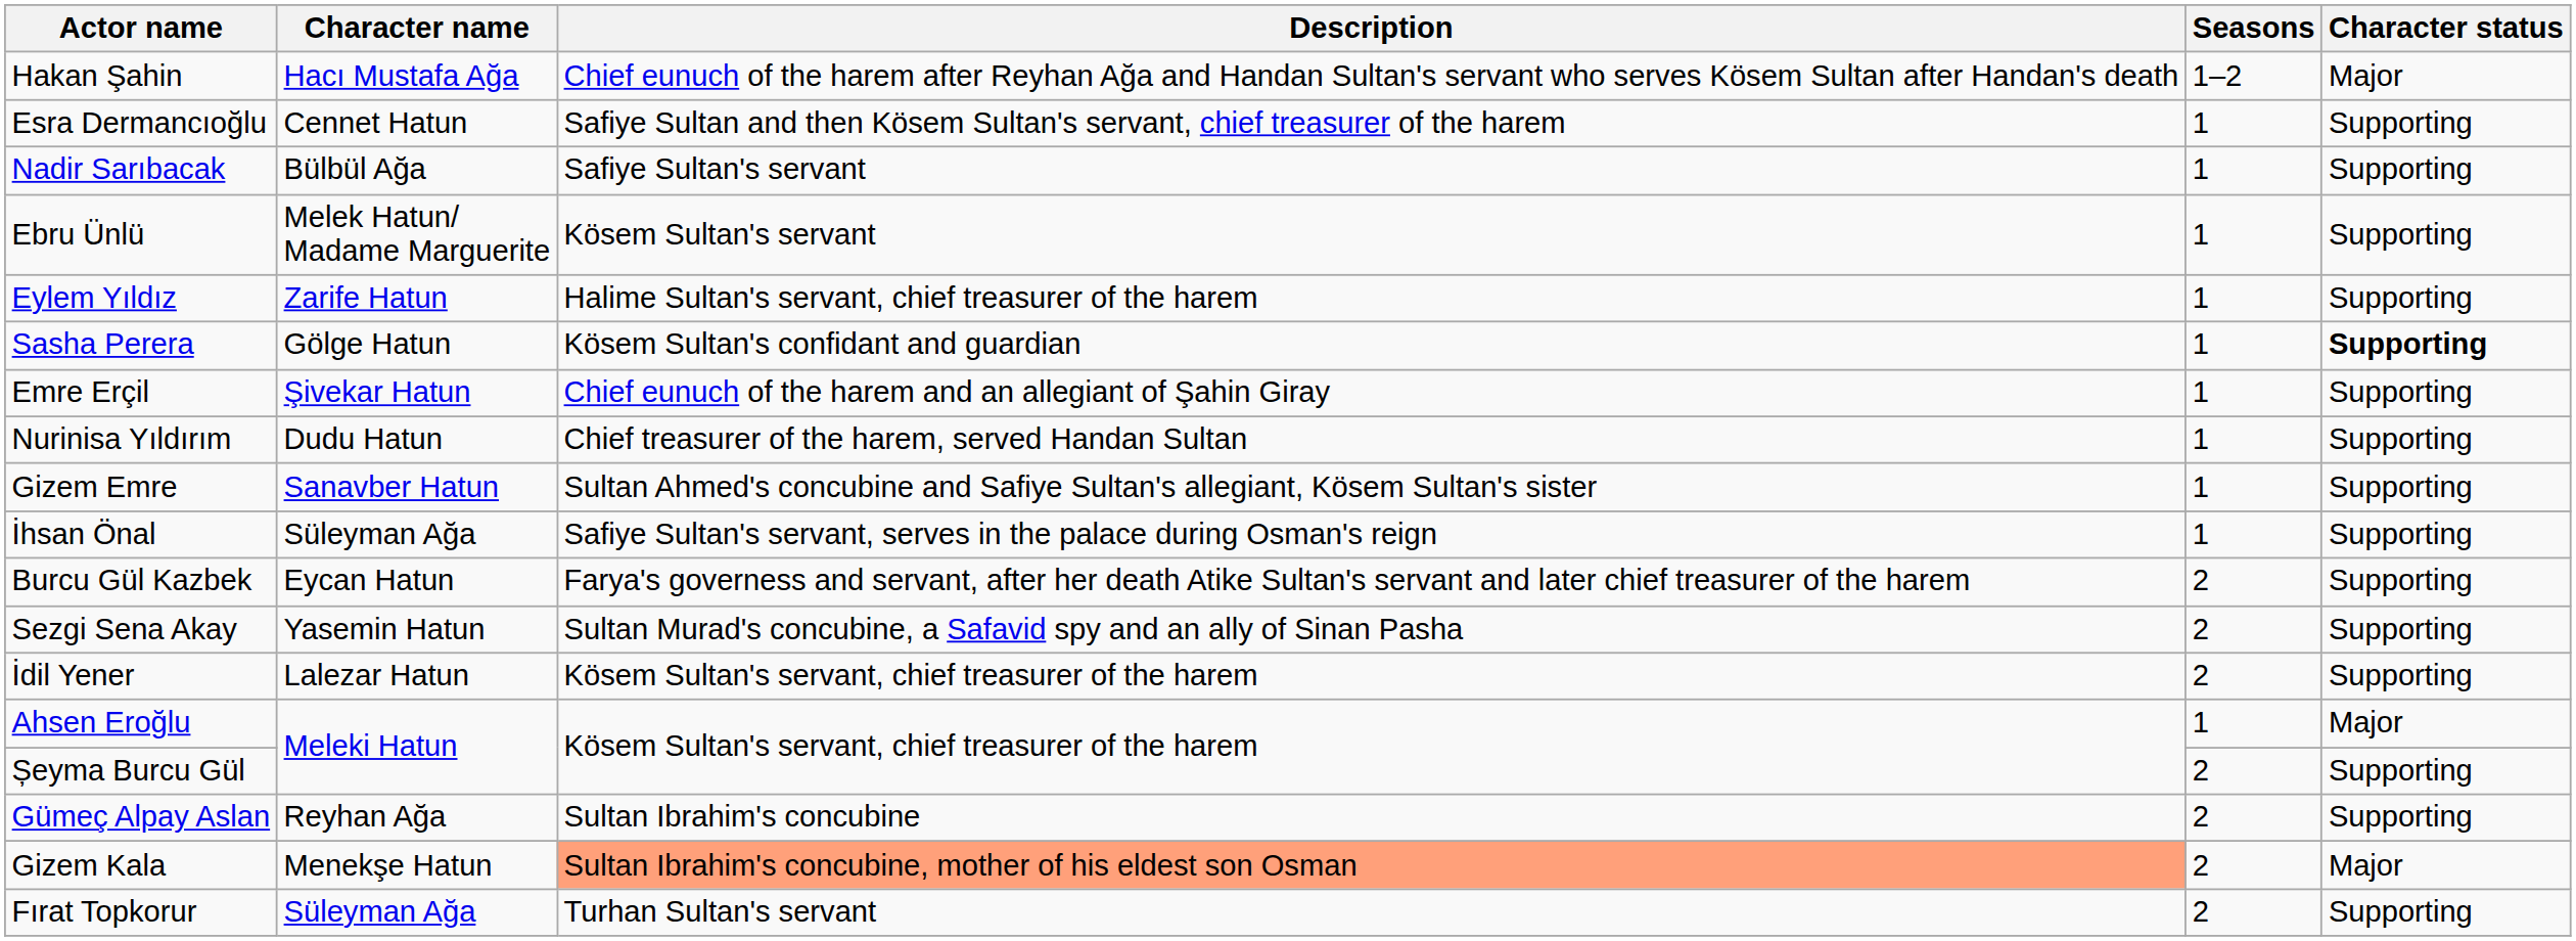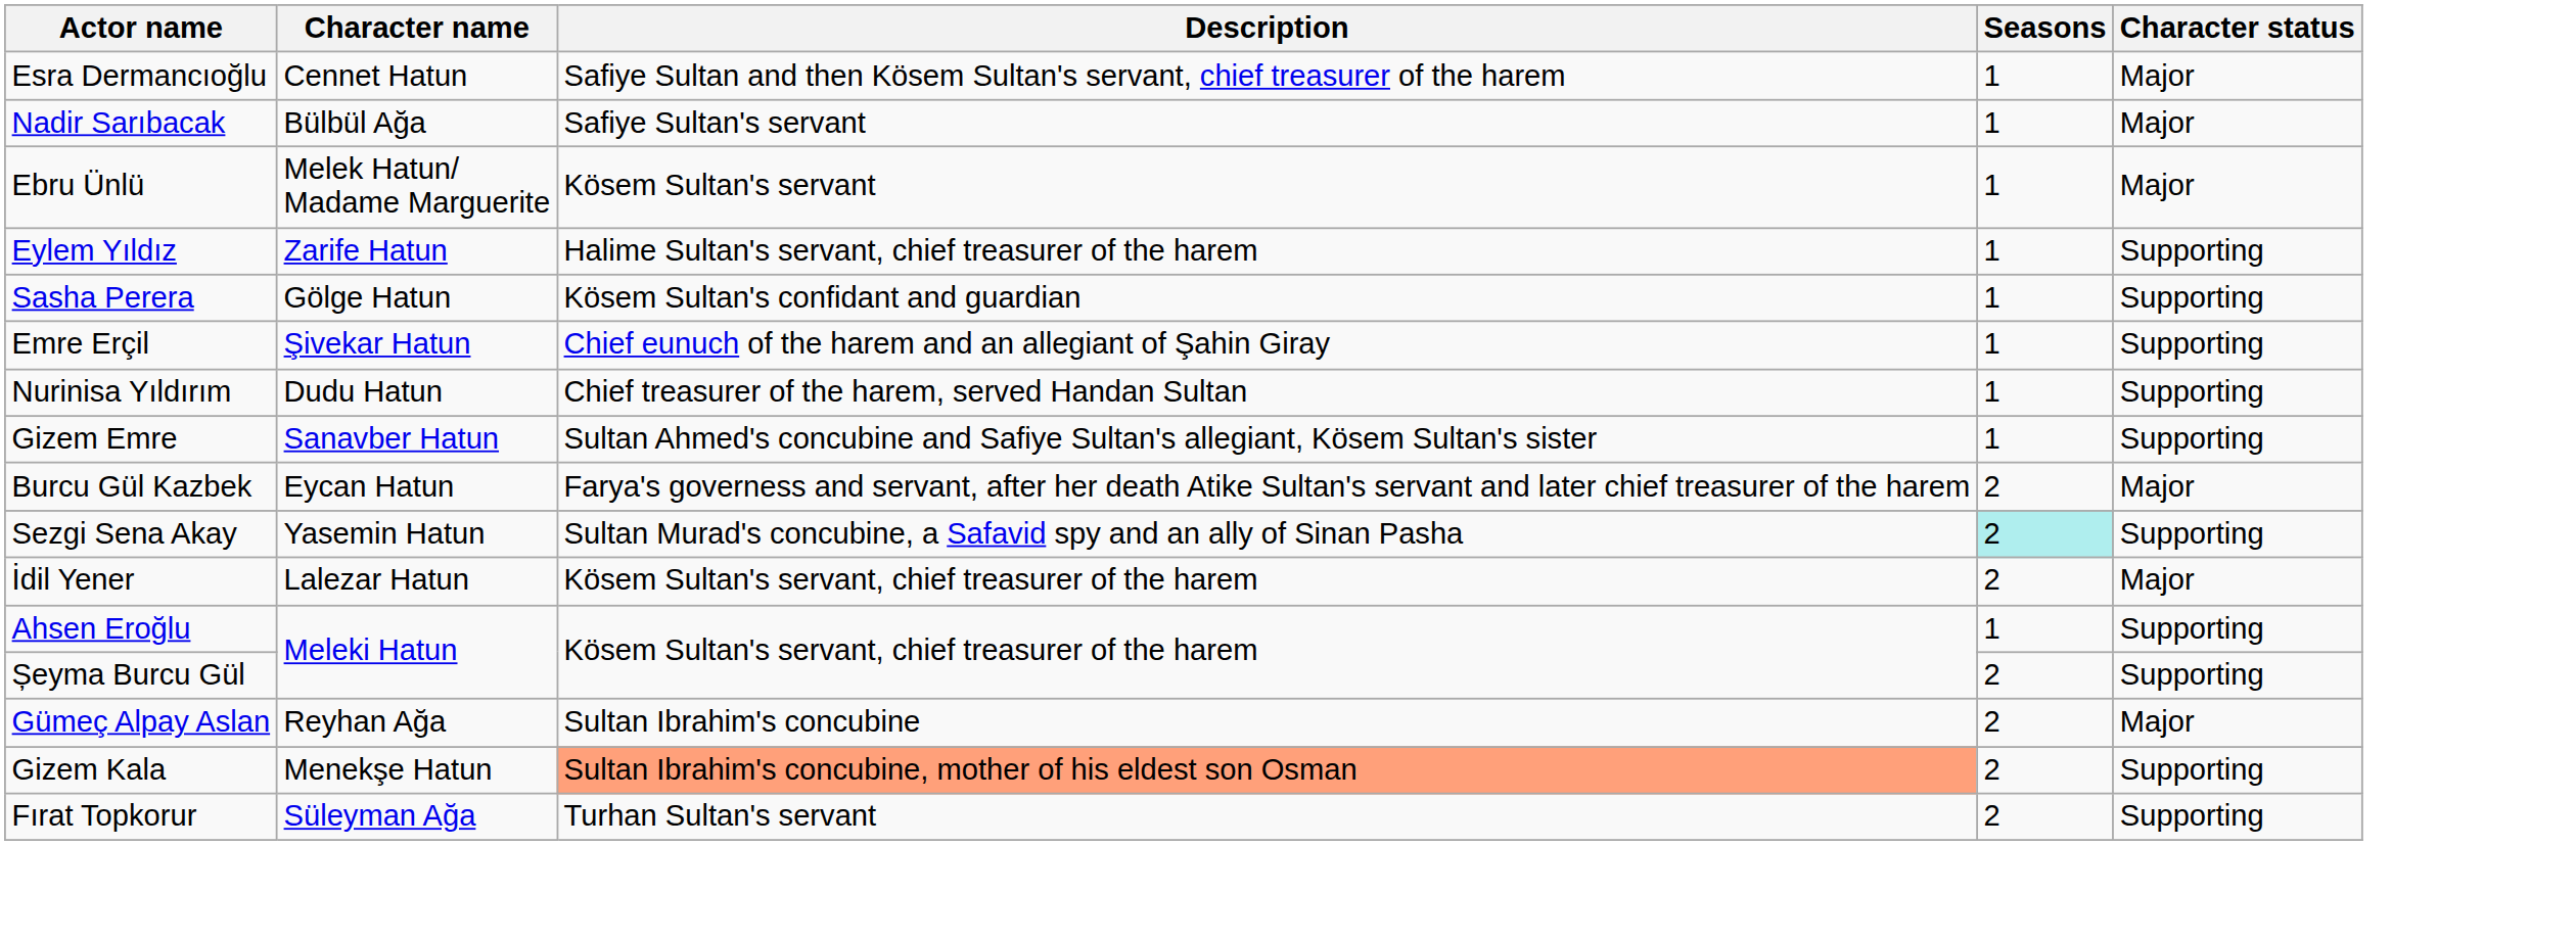- row: Hakan Şahin | Hacı Mustafa Ağa | Chief eunuch of the harem after Reyhan Ağa and Handan Sultan's servant who serves Kösem Sultan after Handan's death | 1–2 | Major
Esra Dermancıoğlu | Character status: Supporting -> Major
Nadir Sarıbacak | Character status: Supporting -> Major
Ebru Ünlü | Character status: Supporting -> Major
Sasha Perera | Character status: bold -> normal
- row: İhsan Önal | Süleyman Ağa | Safiye Sultan's servant, serves in the palace during Osman's reign | 1 | Supporting
Burcu Gül Kazbek | Character status: Supporting -> Major
Sezgi Sena Akay | Seasons: no background -> paleturquoise background
İdil Yener | Character status: Supporting -> Major
Ahsen Eroğlu | Character status: Major -> Supporting
Gümeç Alpay Aslan | Character status: Supporting -> Major
Gizem Kala | Character status: Major -> Supporting
